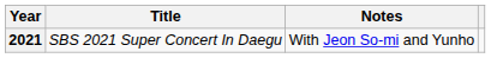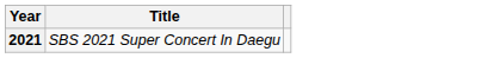- column: Notes | With Jeon So-mi and Yunho
